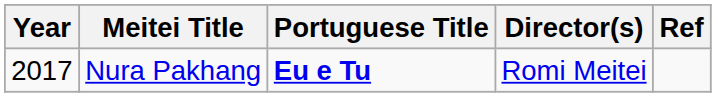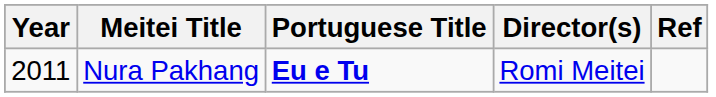Nura Pakhang | Year: 2017 -> 2011
